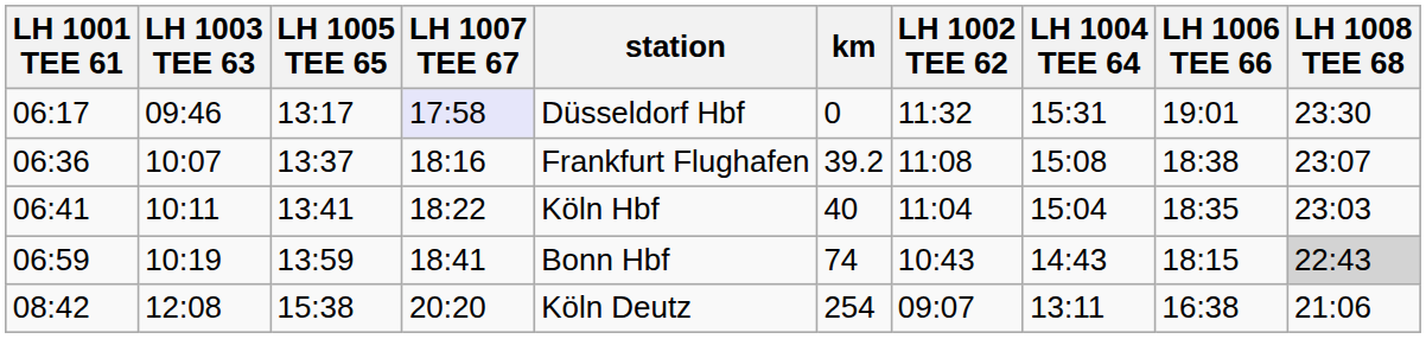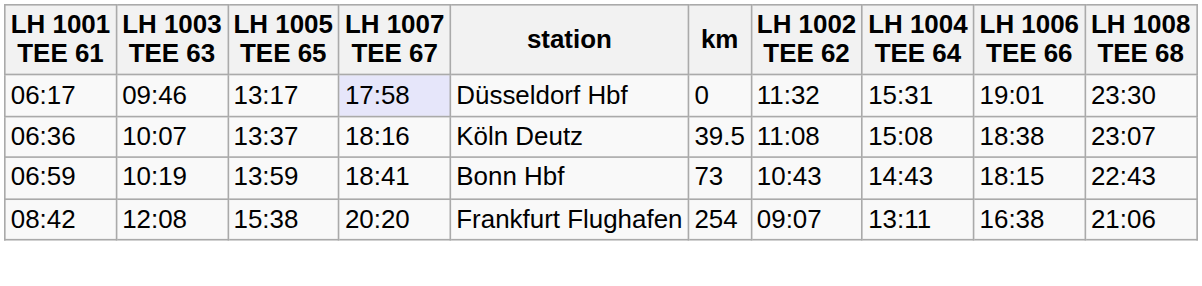06:36 | station: Frankfurt Flughafen -> Köln Deutz
06:36 | km: 39.2 -> 39.5
- row: 06:41 | 10:11 | 13:41 | 18:22 | Köln Hbf | 40 | 11:04 | 15:04 | 18:35 | 23:03
06:59 | km: 74 -> 73
06:59 | LH 1008 TEE 68: lightgrey background -> no background
08:42 | station: Köln Deutz -> Frankfurt Flughafen
